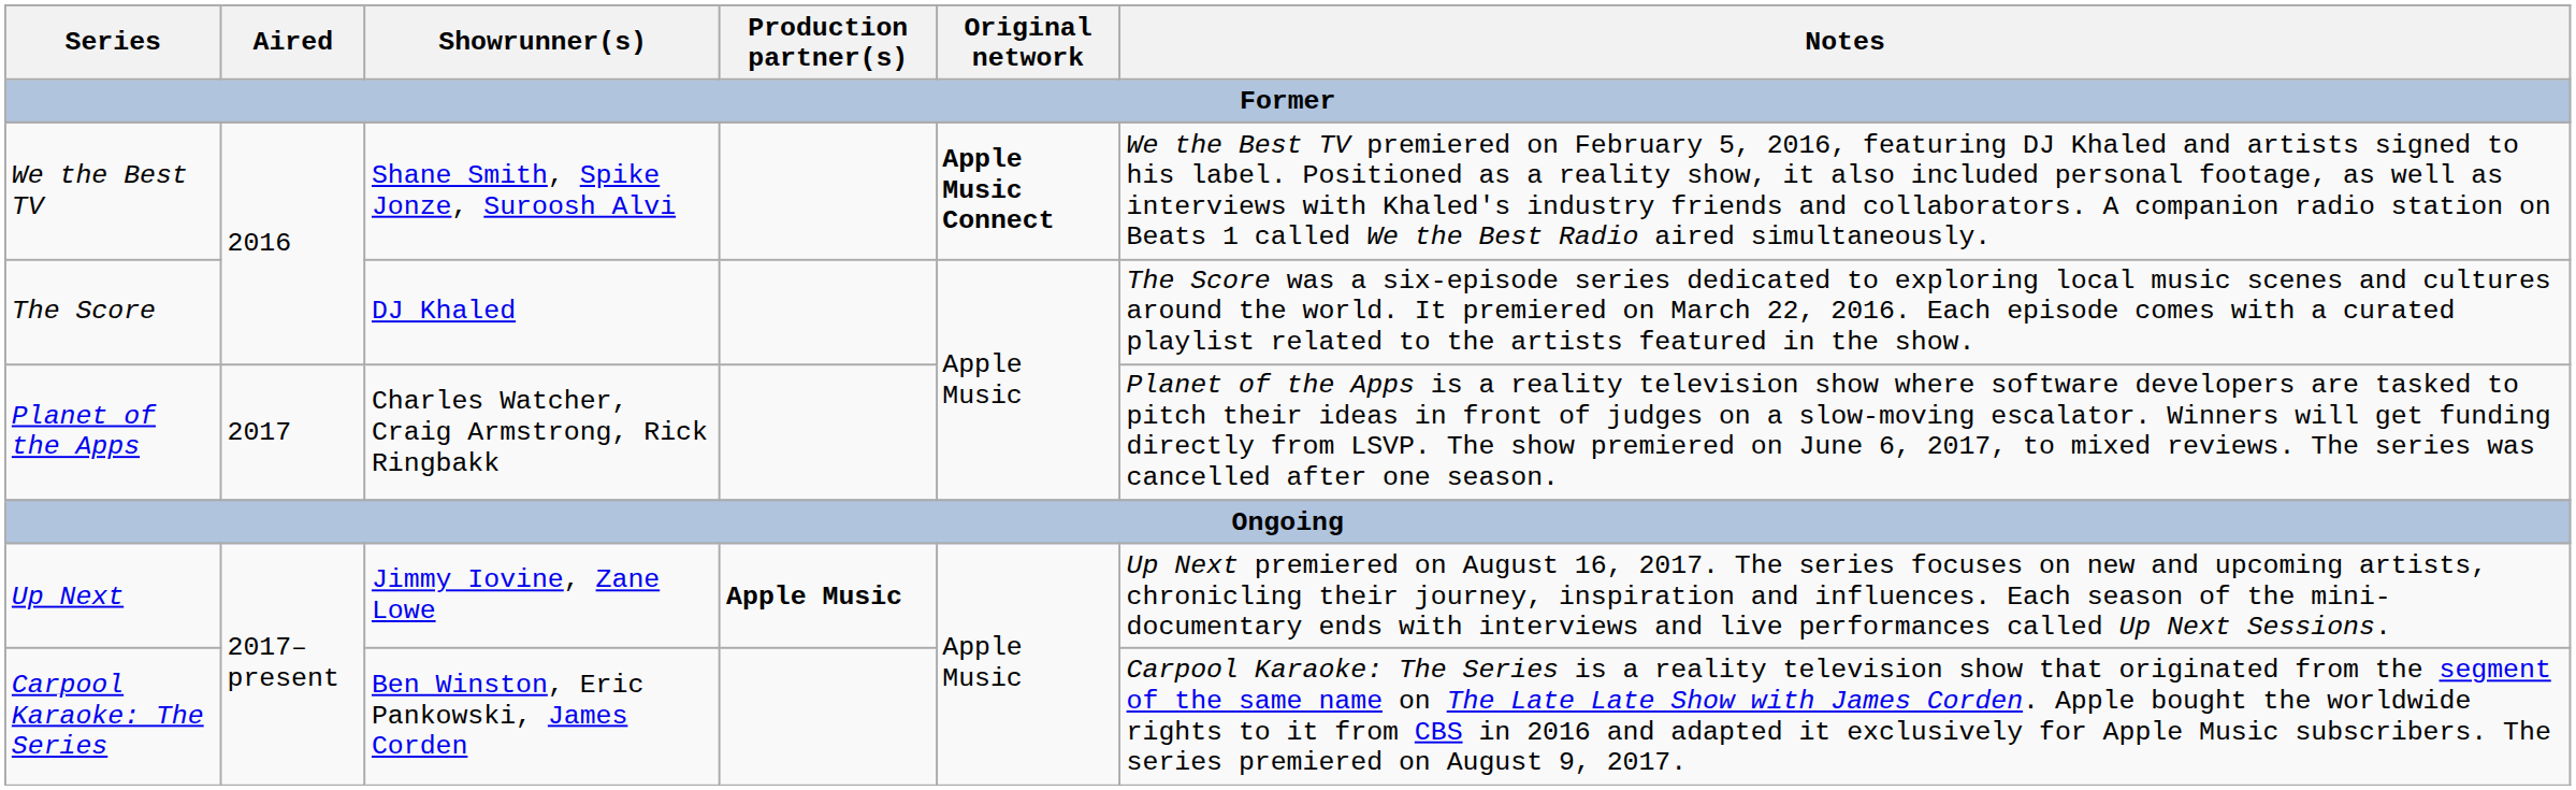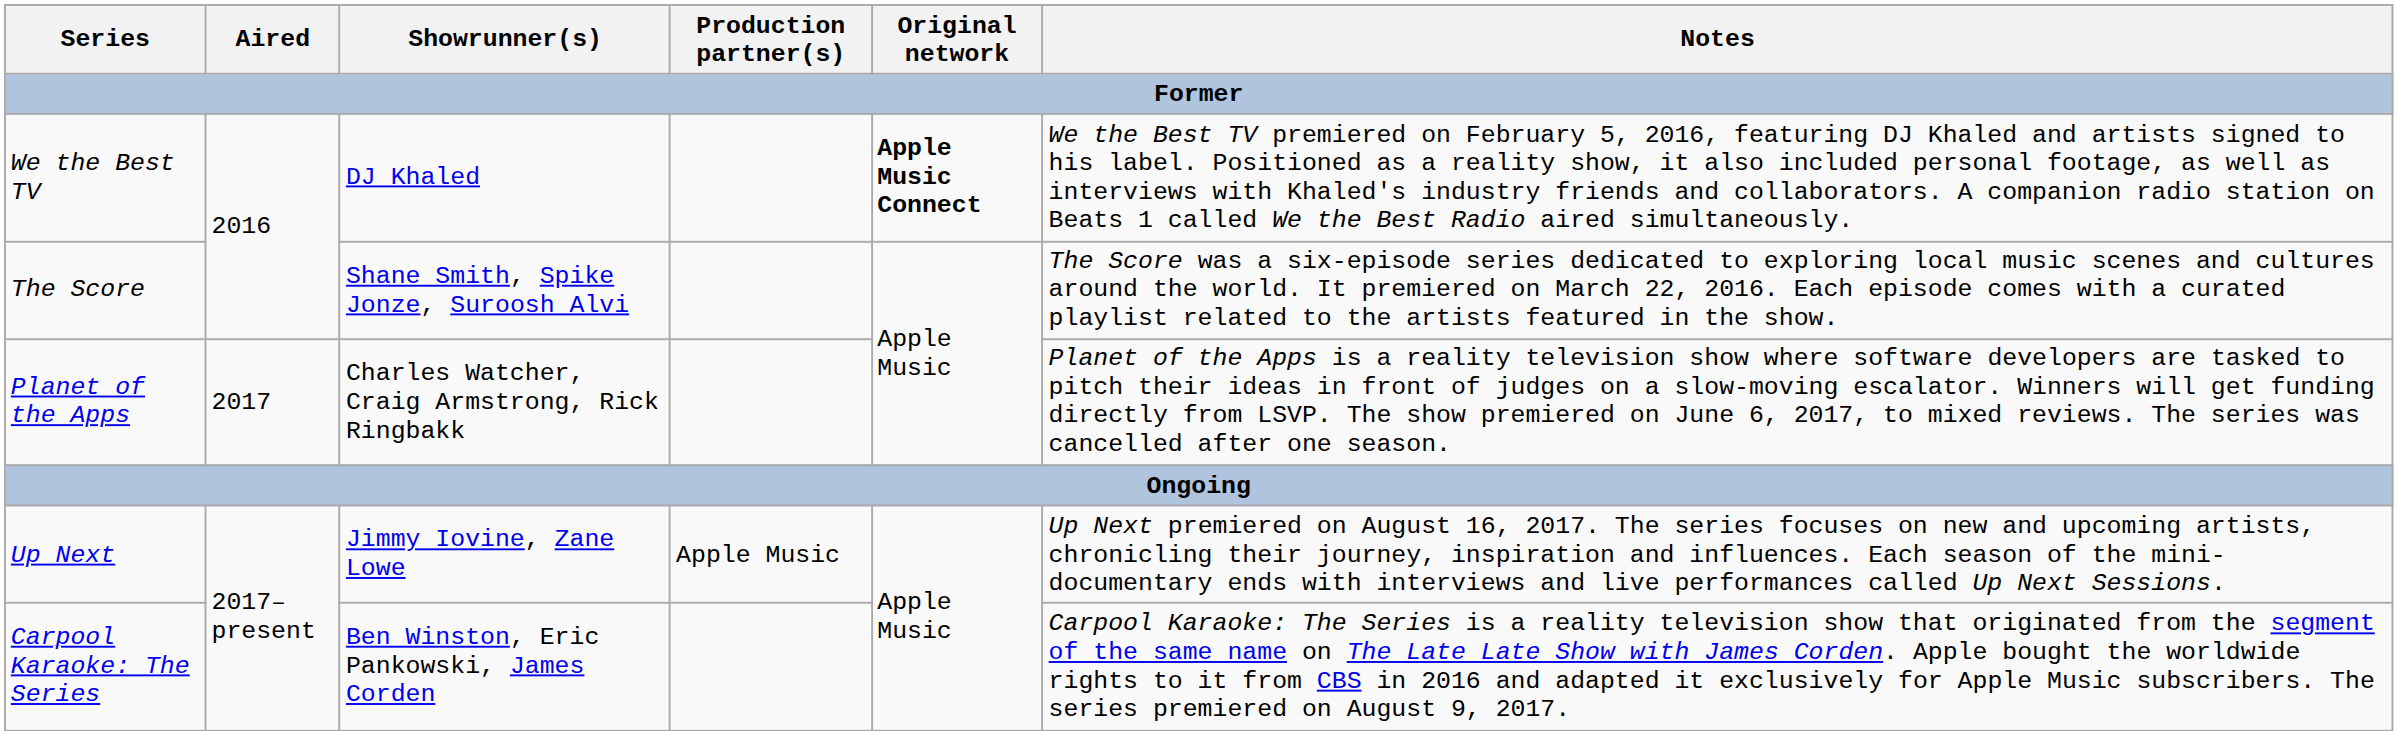We the Best TV | Showrunner(s): Shane Smith, Spike Jonze, Suroosh Alvi -> DJ Khaled
The Score | Showrunner(s): DJ Khaled -> Shane Smith, Spike Jonze, Suroosh Alvi
Up Next | Production partner(s): bold -> normal
